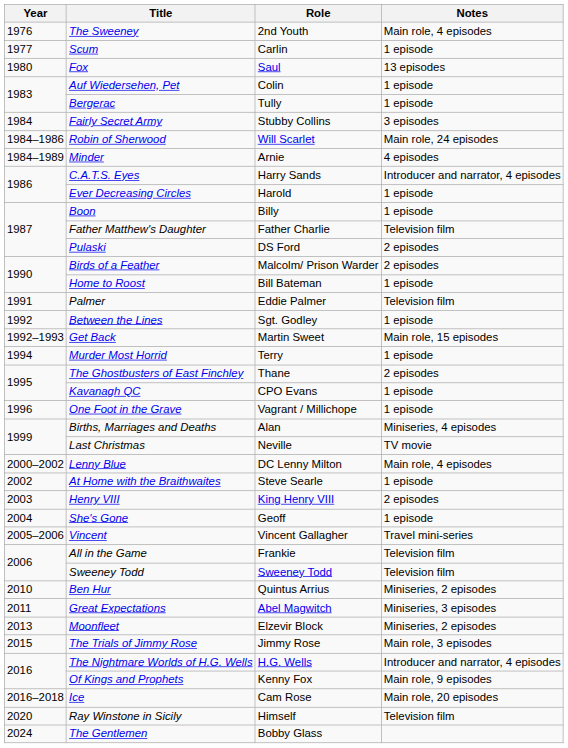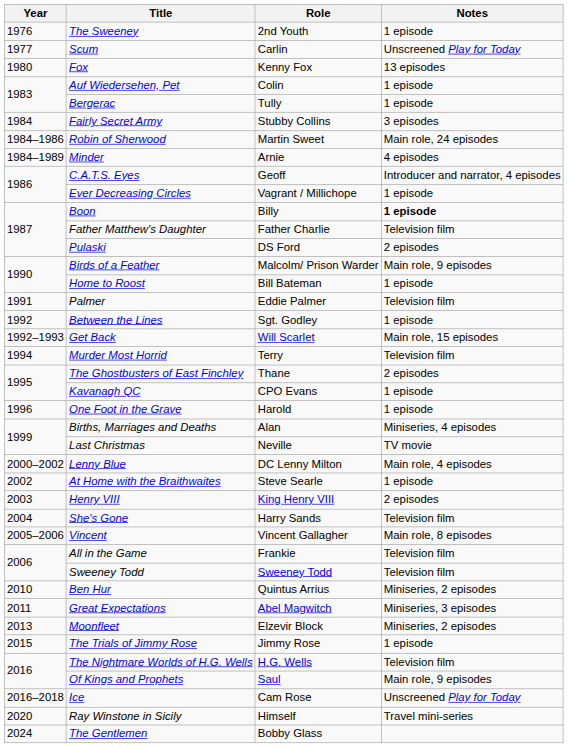The Sweeney | Notes: Main role, 4 episodes -> 1 episode
Scum | Notes: 1 episode -> Unscreened Play for Today
Fox | Role: Saul -> Kenny Fox
Robin of Sherwood | Role: Will Scarlet -> Martin Sweet
C.A.T.S. Eyes | Role: Harry Sands -> Geoff
Ever Decreasing Circles | Role: Harold -> Vagrant / Millichope
Boon | Notes: normal -> bold
Birds of a Feather | Notes: 2 episodes -> Main role, 9 episodes
Get Back | Role: Martin Sweet -> Will Scarlet
Murder Most Horrid | Notes: 1 episode -> Television film
One Foot in the Grave | Role: Vagrant / Millichope -> Harold
She's Gone | Role: Geoff -> Harry Sands
She's Gone | Notes: 1 episode -> Television film
Vincent | Notes: Travel mini-series -> Main role, 8 episodes
The Trials of Jimmy Rose | Notes: Main role, 3 episodes -> 1 episode
The Nightmare Worlds of H.G. Wells | Notes: Introducer and narrator, 4 episodes -> Television film
Of Kings and Prophets | Role: Kenny Fox -> Saul
Ice | Notes: Main role, 20 episodes -> Unscreened Play for Today
Ray Winstone in Sicily | Notes: Television film -> Travel mini-series
